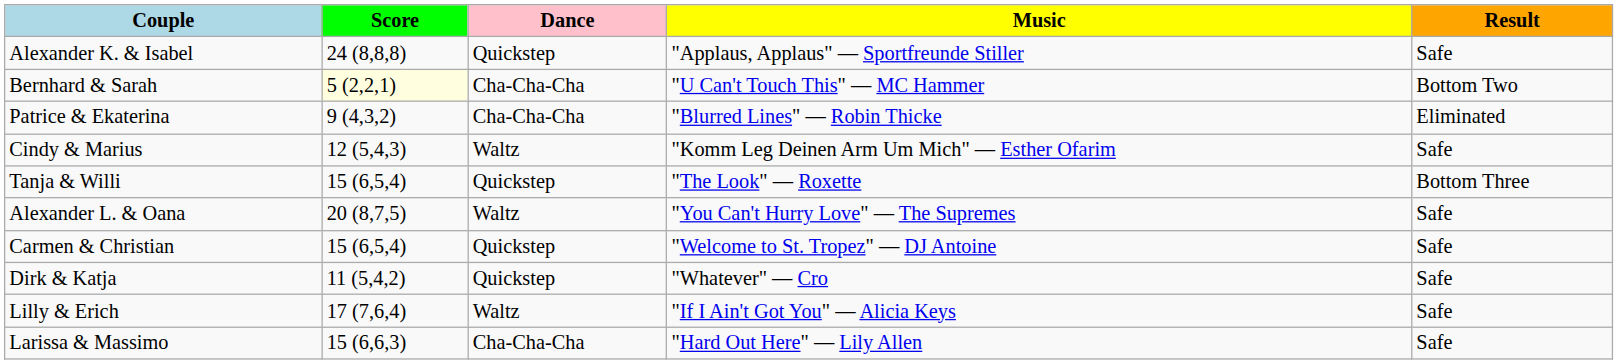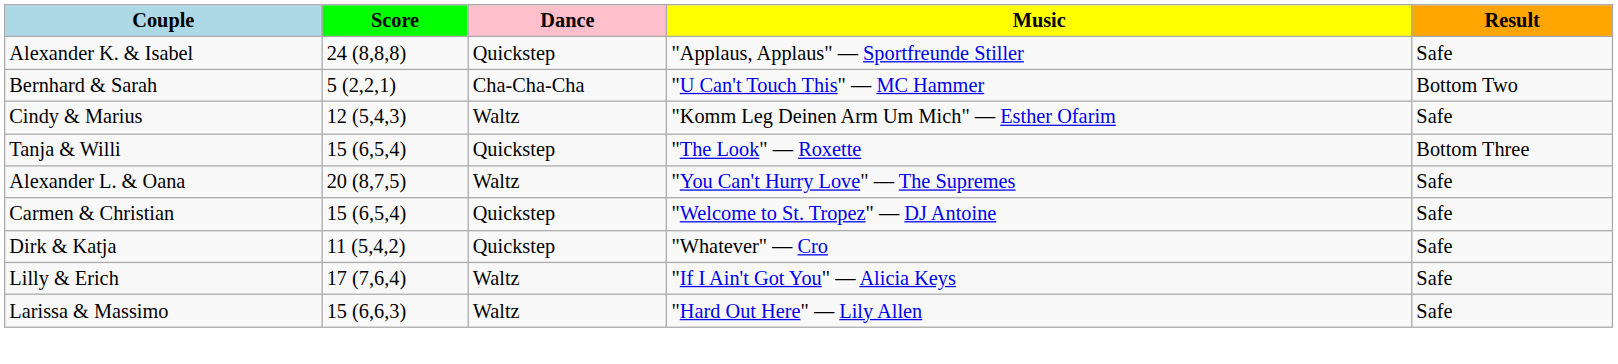Bernhard & Sarah | Score: lightyellow background -> no background
- row: Patrice & Ekaterina | 9 (4,3,2) | Cha-Cha-Cha | "Blurred Lines" — Robin Thicke | Eliminated
Larissa & Massimo | Dance: Cha-Cha-Cha -> Waltz
